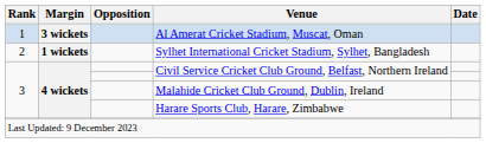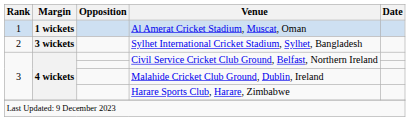Al Amerat Cricket Stadium, Muscat, Oman | Margin: 3 wickets -> 1 wickets
Sylhet International Cricket Stadium, Sylhet, Bangladesh | Margin: 1 wickets -> 3 wickets
